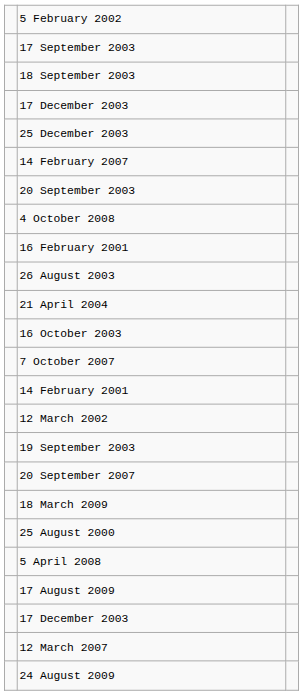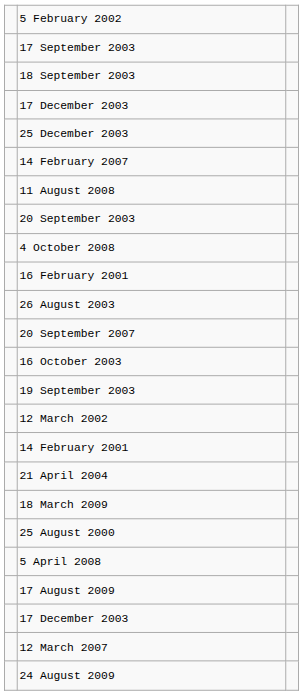+ row: 11 August 2008
rows swapped: 20 September 2007 <-> 21 April 2004
- row: 7 October 2007
rows swapped: 14 February 2001 <-> 19 September 2003
